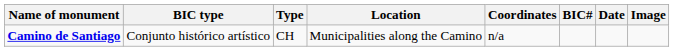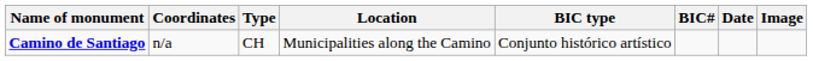columns swapped: BIC type <-> Coordinates
